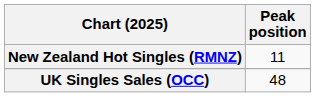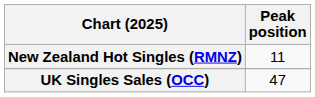UK Singles Sales (OCC) | Peak position: 48 -> 47
